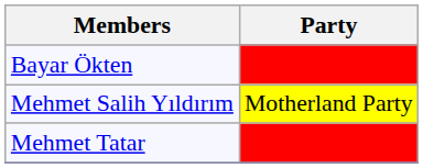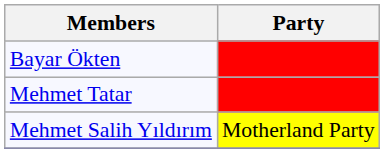rows swapped: Mehmet Tatar <-> Mehmet Salih Yıldırım
